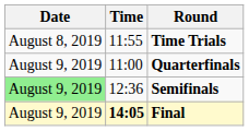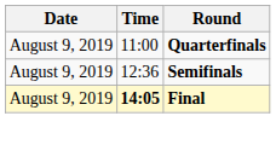- row: August 8, 2019 | 11:55 | Time Trials
Semifinals | Date: lightgreen background -> no background
